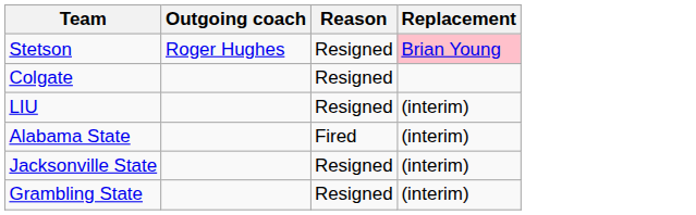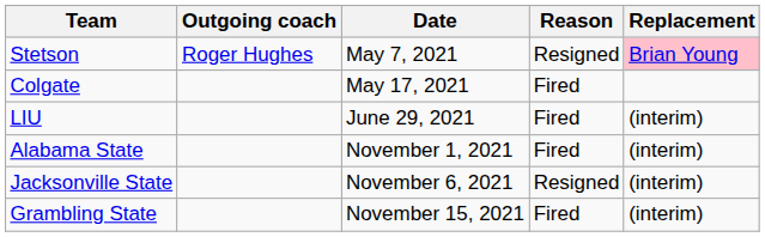+ column: Date | May 7, 2021 | May 17, 2021 | June 29, 2021 | November 1, 2021 | November 6, 2021 | November 15, 2021
Colgate | Reason: Resigned -> Fired
LIU | Reason: Resigned -> Fired
Grambling State | Reason: Resigned -> Fired
